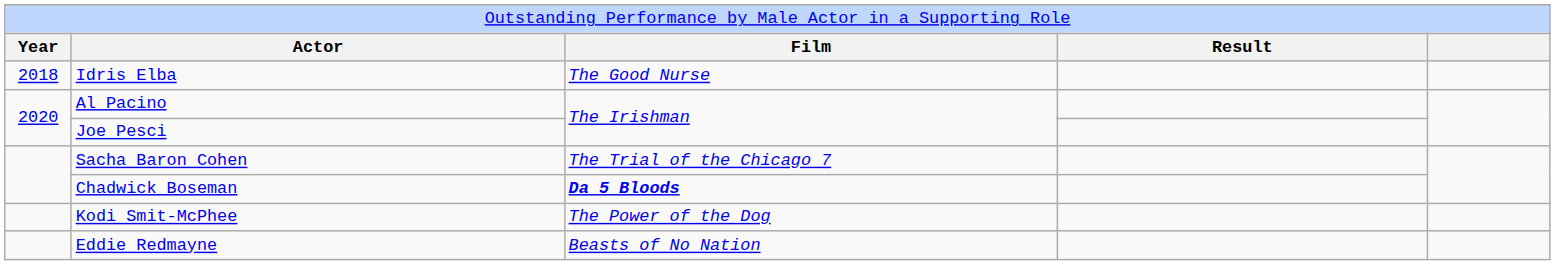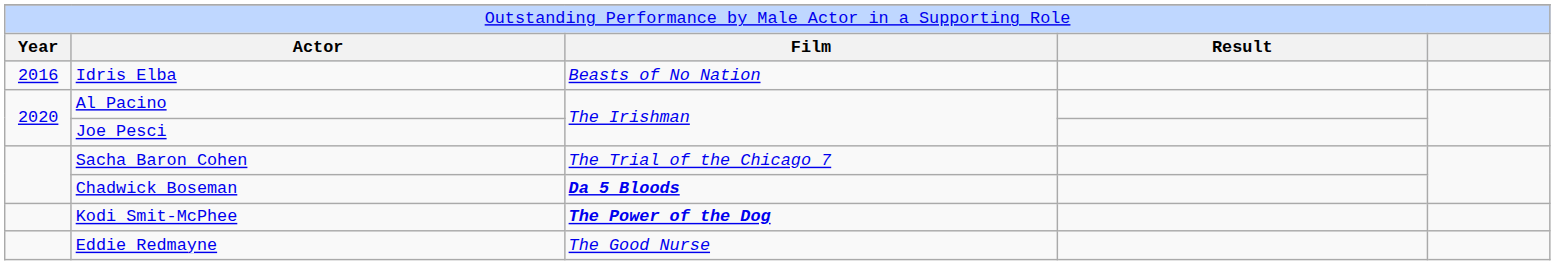Idris Elba | column 1: 2018 -> 2016
Idris Elba | column 3: The Good Nurse -> Beasts of No Nation
Kodi Smit-McPhee | column 3: normal -> bold
Eddie Redmayne | column 3: Beasts of No Nation -> The Good Nurse
